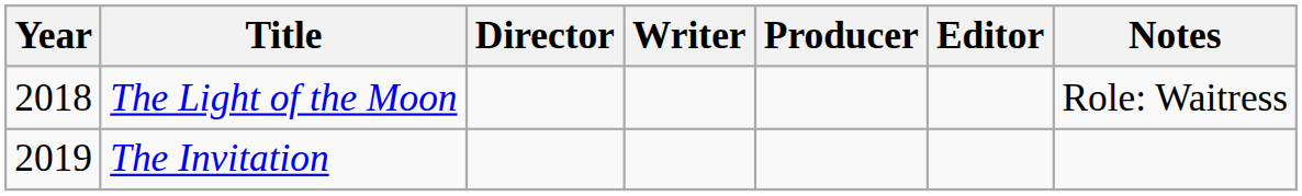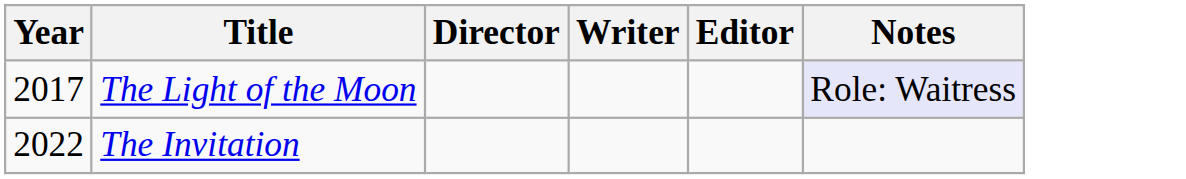- column: Producer
The Light of the Moon | Year: 2018 -> 2017
The Light of the Moon | Notes: no background -> lavender background
The Invitation | Year: 2019 -> 2022
